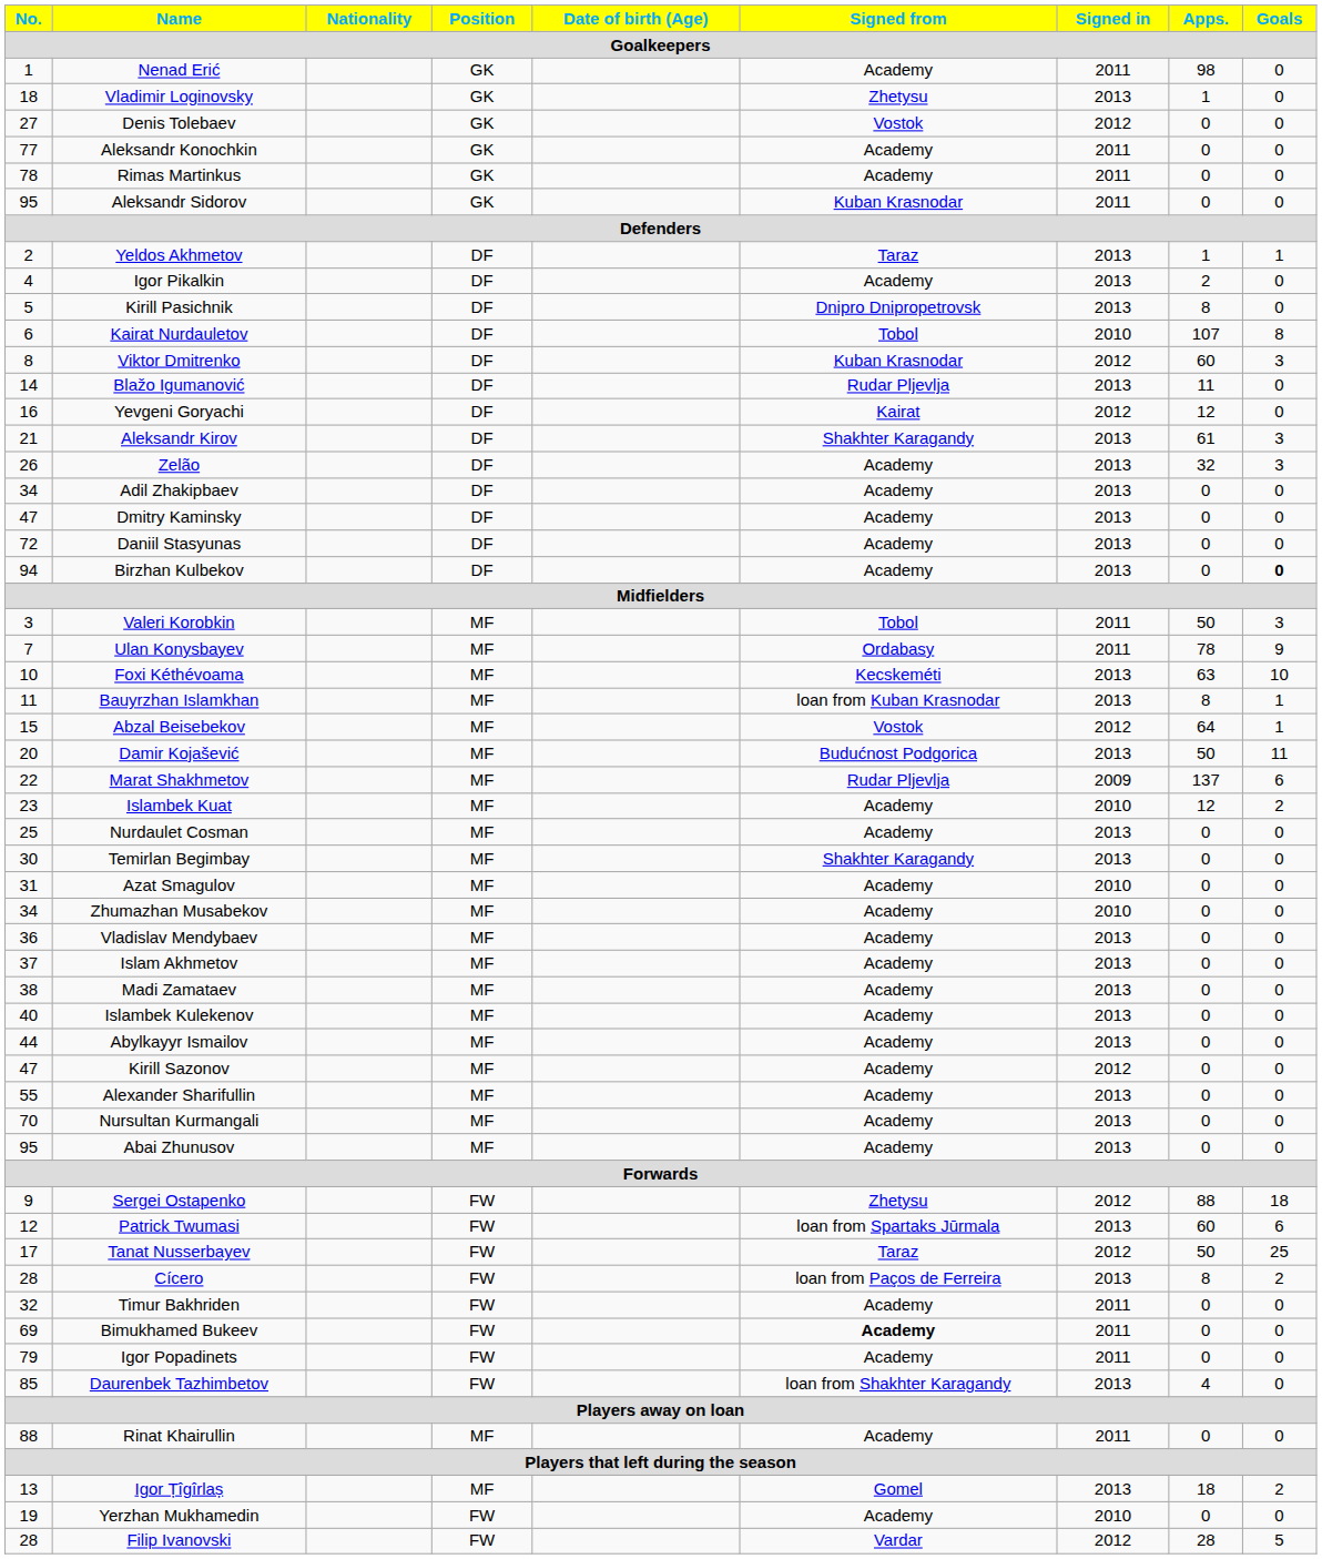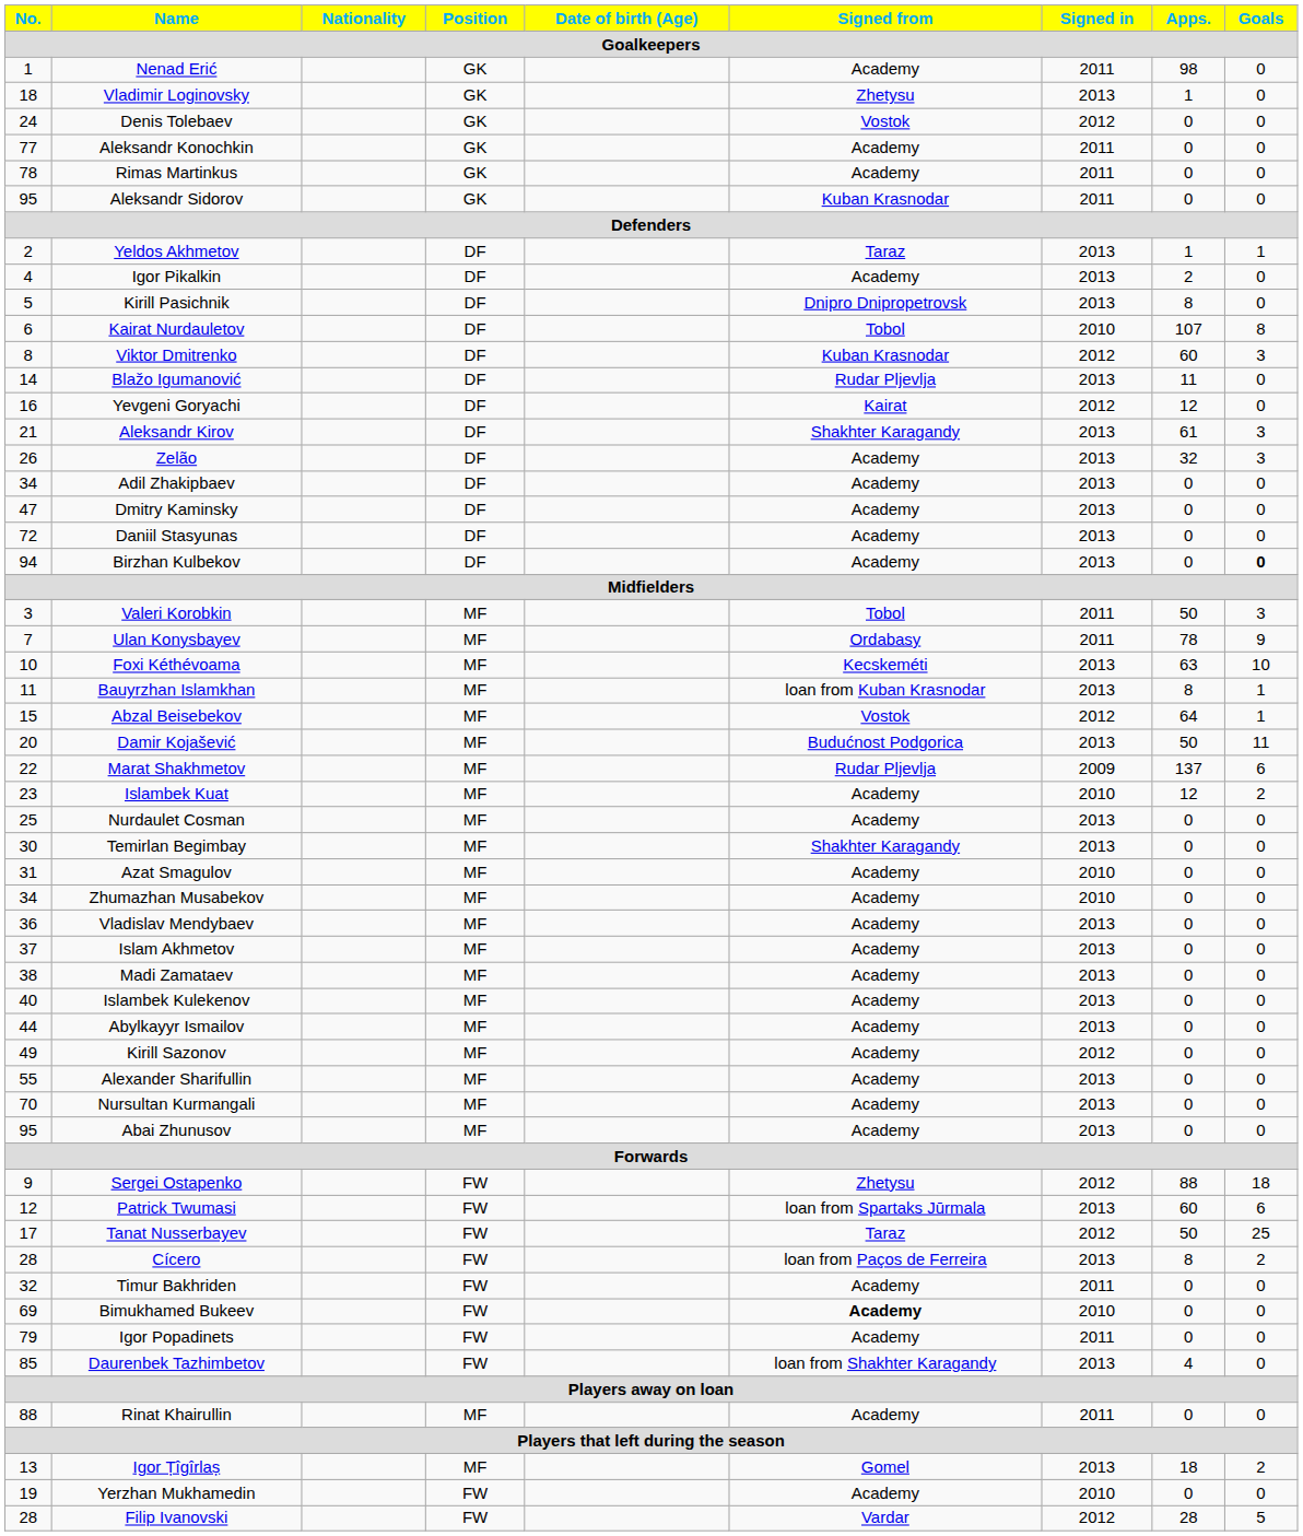Denis Tolebaev | No.: 27 -> 24
Kirill Sazonov | No.: 47 -> 49
Bimukhamed Bukeev | Signed in: 2011 -> 2010
